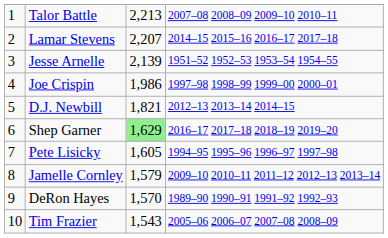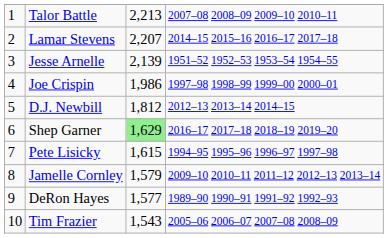D.J. Newbill | column 3: 1,821 -> 1,812
Pete Lisicky | column 3: 1,605 -> 1,615
DeRon Hayes | column 3: 1,570 -> 1,577
